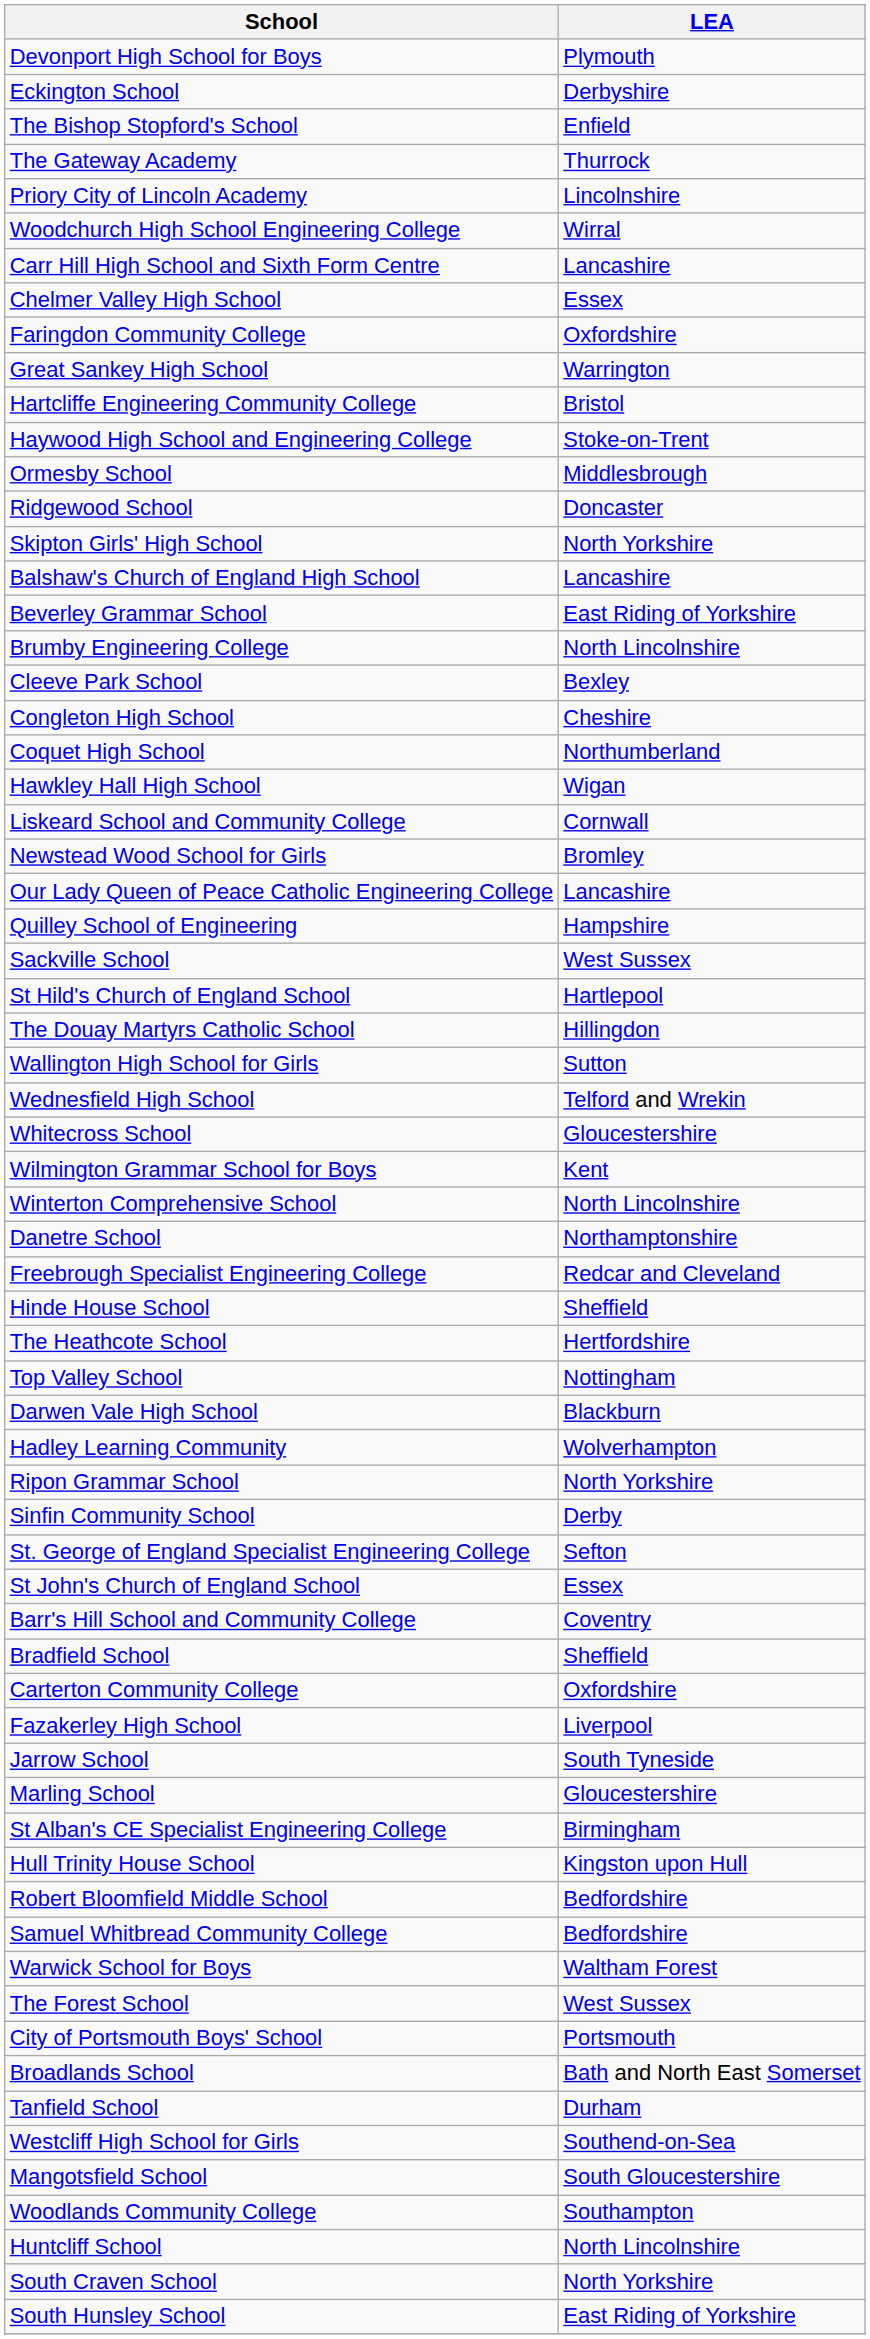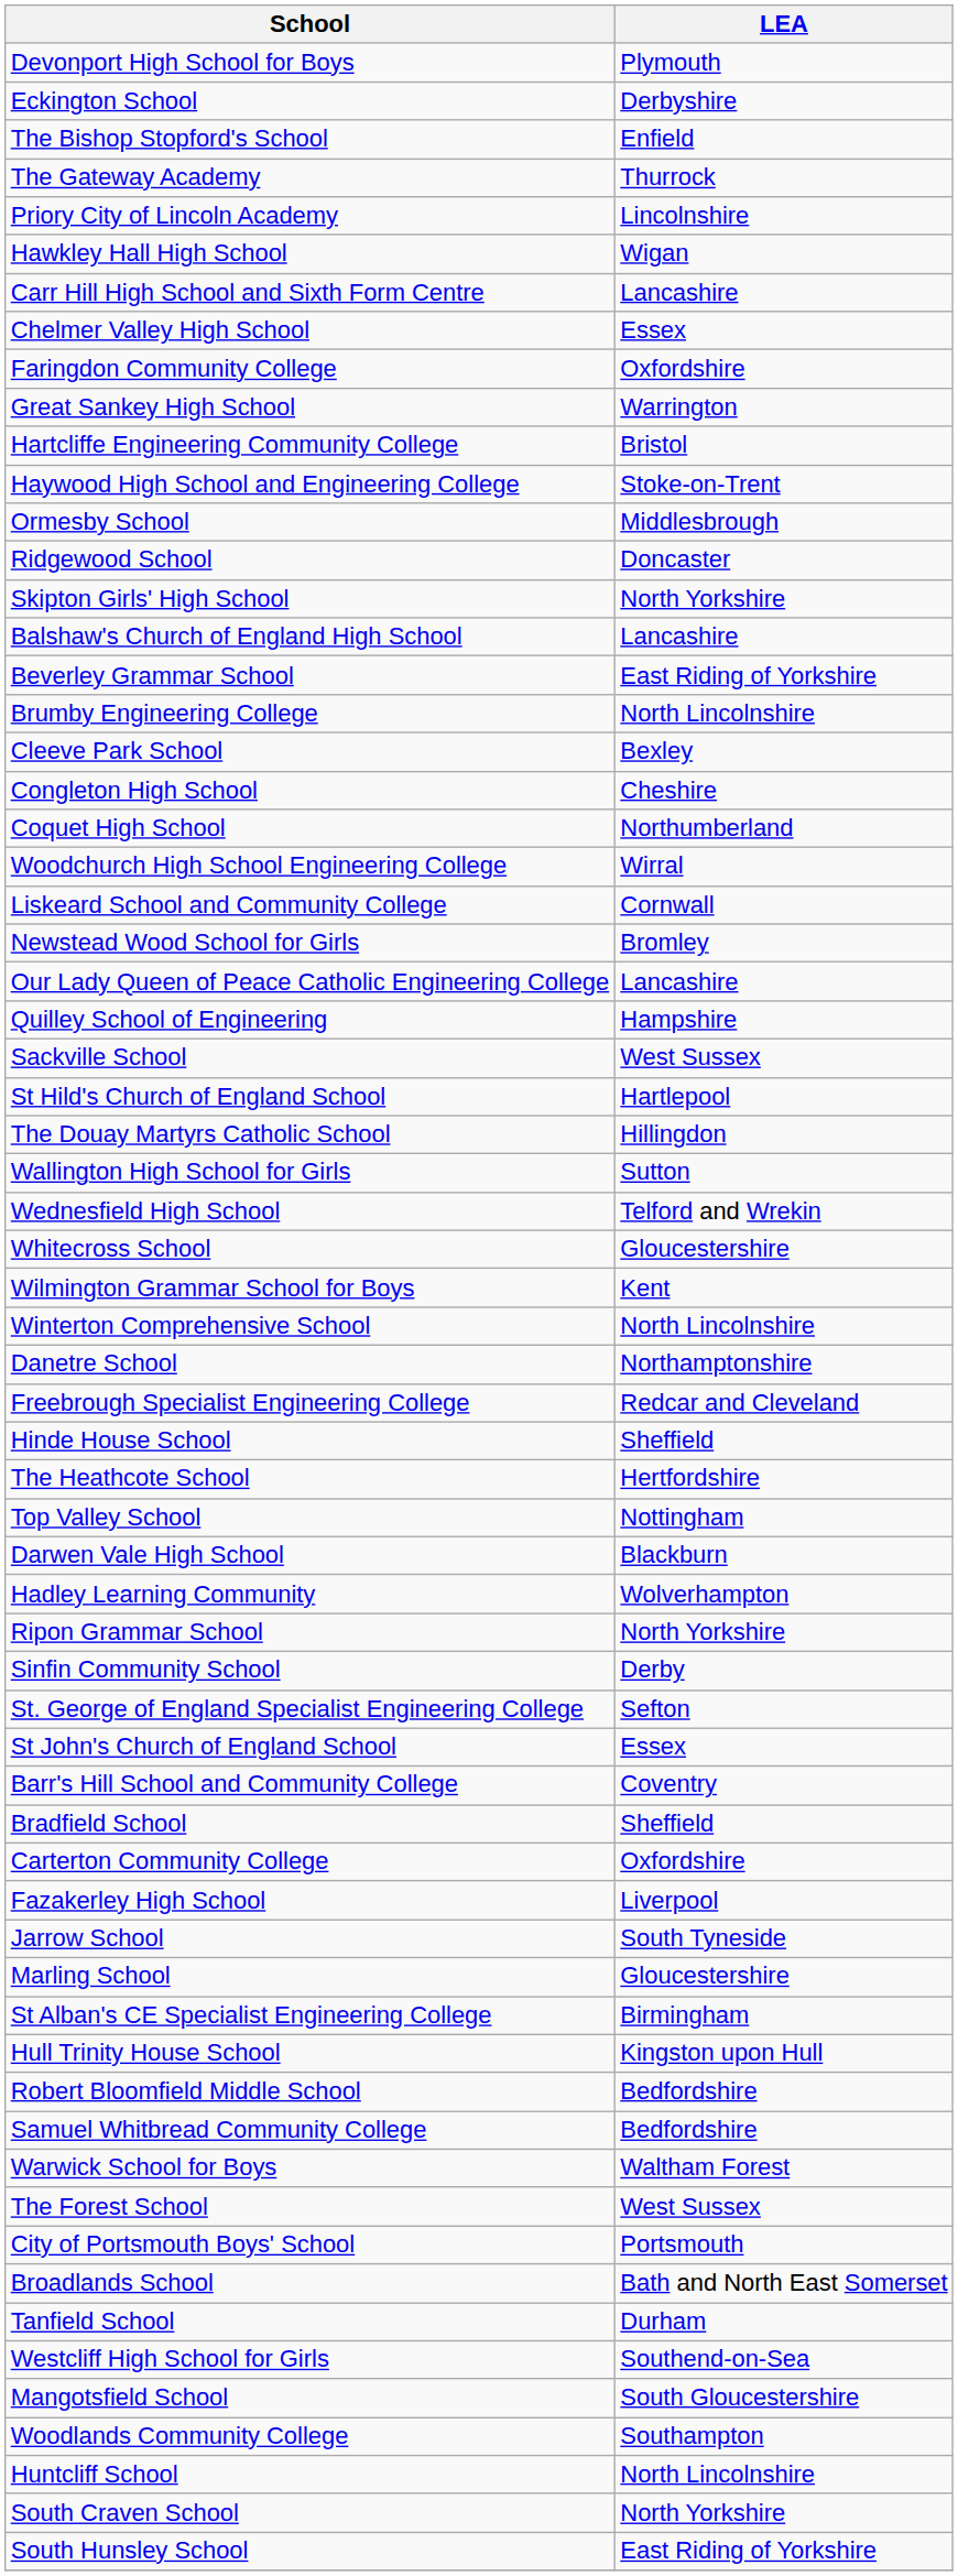rows swapped: Woodchurch High School Engineering College <-> Hawkley Hall High School
